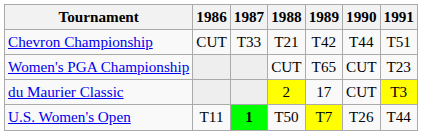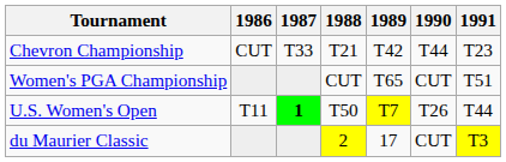Chevron Championship | 1991: T51 -> T23
Women's PGA Championship | 1991: T23 -> T51
rows swapped: U.S. Women's Open <-> du Maurier Classic
